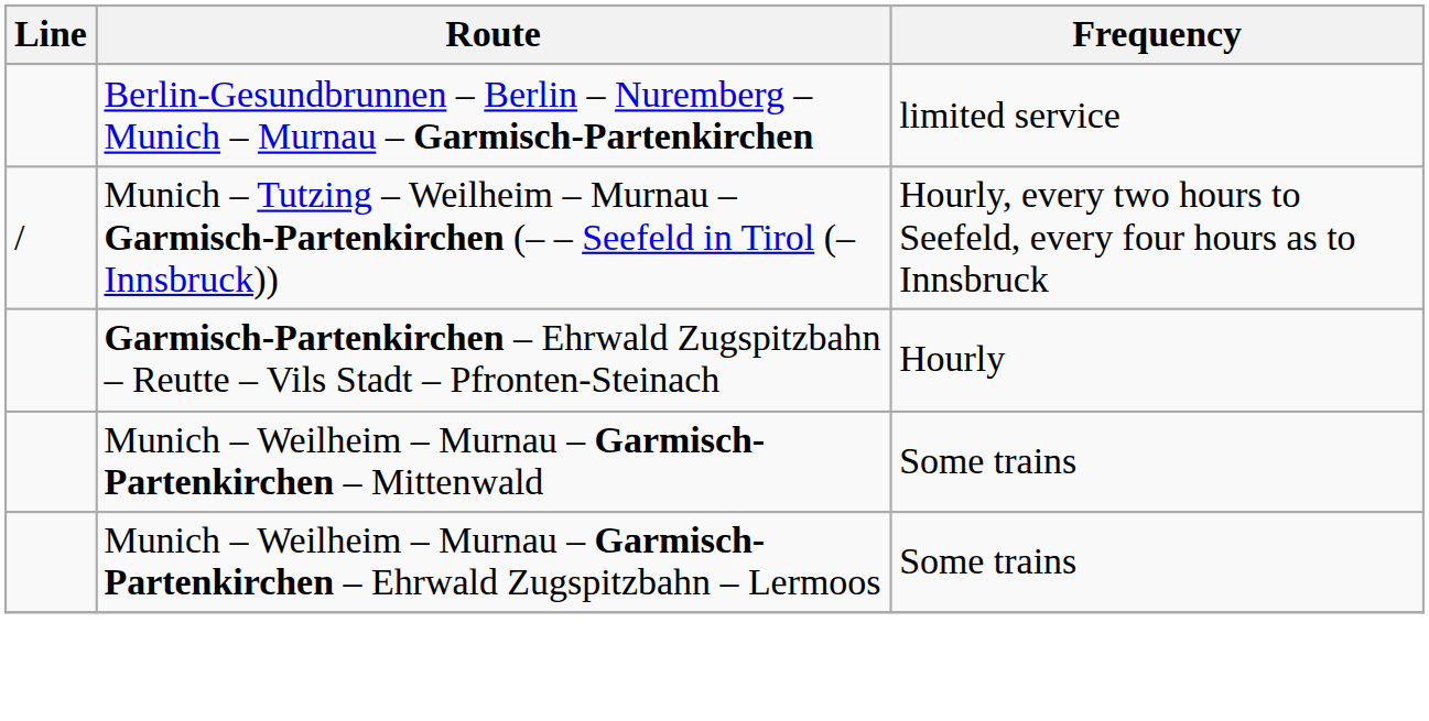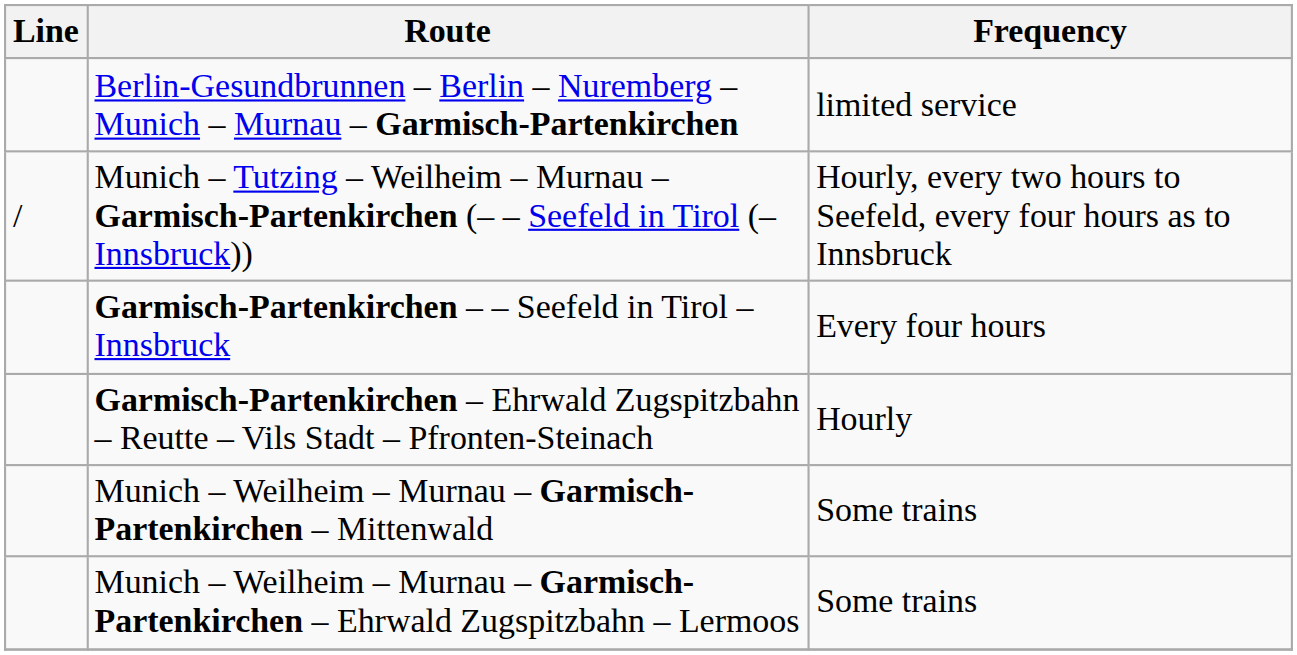+ row: Garmisch-Partenkirchen – – Seefeld in Tirol – Innsbruck | Every four hours
